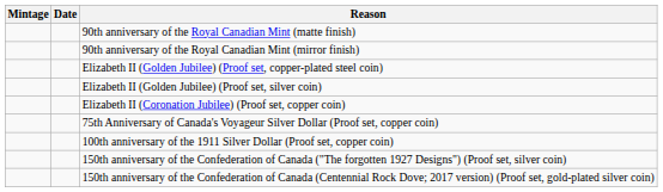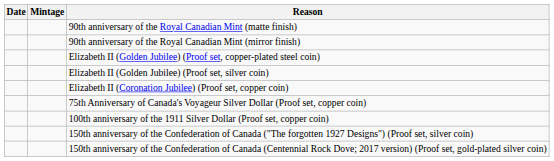columns swapped: Date <-> Mintage
